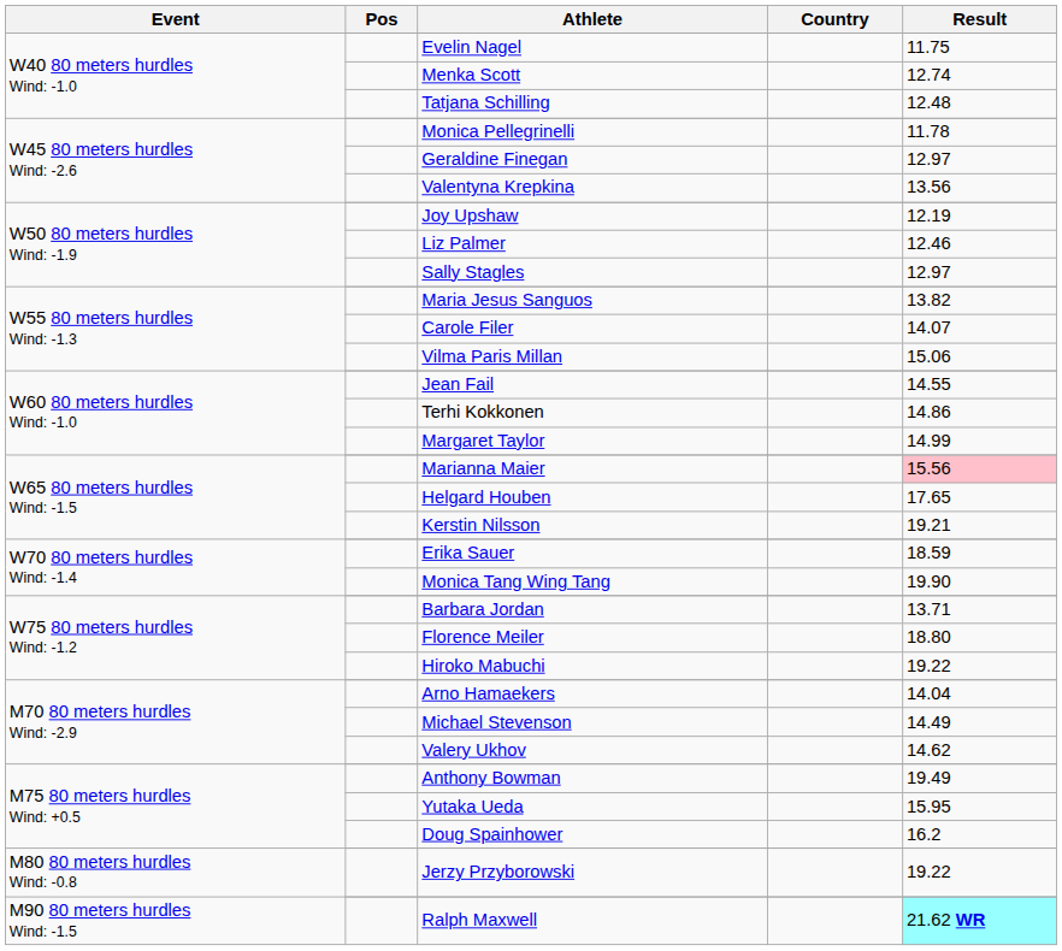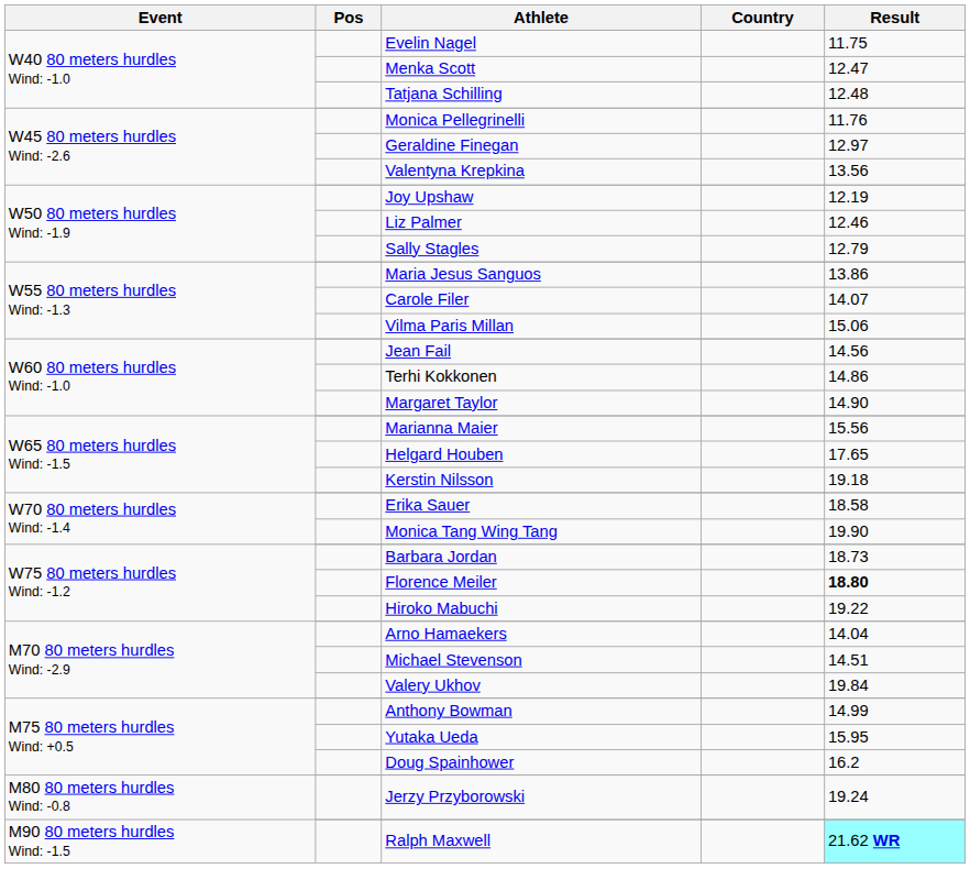Menka Scott | Result: 12.74 -> 12.47
Monica Pellegrinelli | Result: 11.78 -> 11.76
Sally Stagles | Result: 12.97 -> 12.79
Maria Jesus Sanguos | Result: 13.82 -> 13.86
Jean Fail | Result: 14.55 -> 14.56
Margaret Taylor | Result: 14.99 -> 14.90
Marianna Maier | Result: pink background -> no background
Kerstin Nilsson | Result: 19.21 -> 19.18
Erika Sauer | Result: 18.59 -> 18.58
Barbara Jordan | Result: 13.71 -> 18.73
Florence Meiler | Result: normal -> bold
Michael Stevenson | Result: 14.49 -> 14.51
Valery Ukhov | Result: 14.62 -> 19.84
Anthony Bowman | Result: 19.49 -> 14.99
Jerzy Przyborowski | Result: 19.22 -> 19.24
